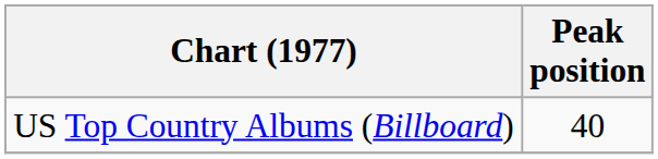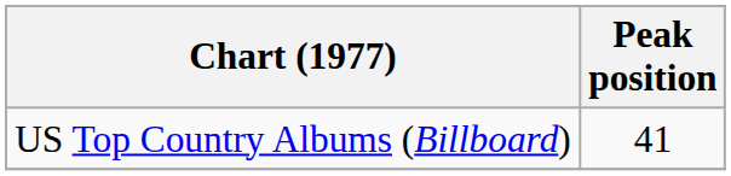US Top Country Albums (Billboard) | Peak position: 40 -> 41
